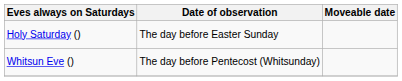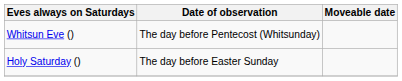rows swapped: Holy Saturday () <-> Whitsun Eve ()
